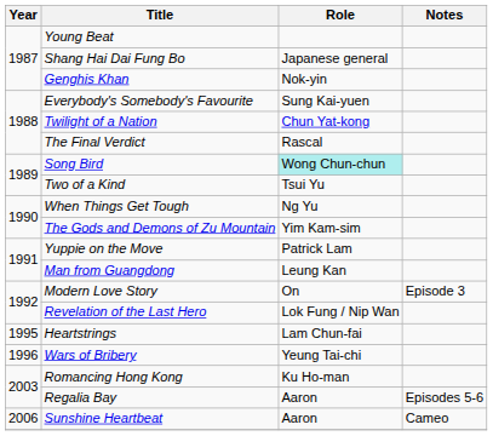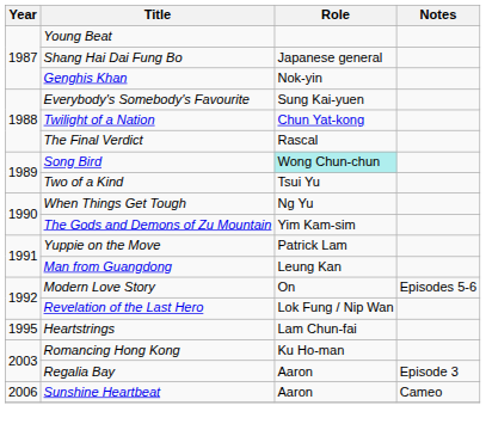Modern Love Story | Notes: Episode 3 -> Episodes 5-6
- row: 1996 | Wars of Bribery | Yeung Tai-chi
Regalia Bay | Notes: Episodes 5-6 -> Episode 3
